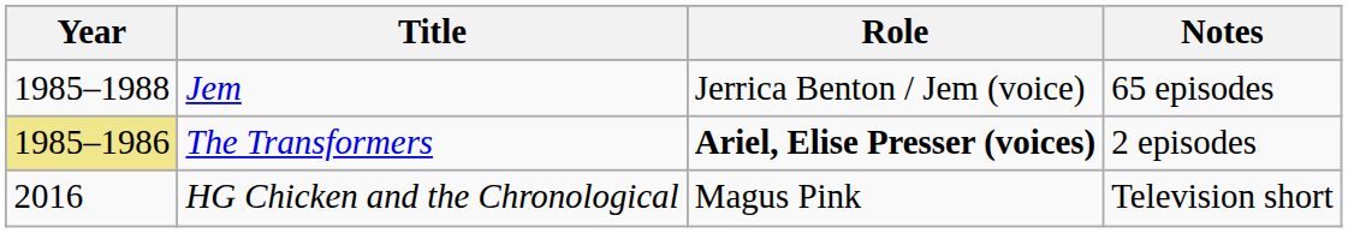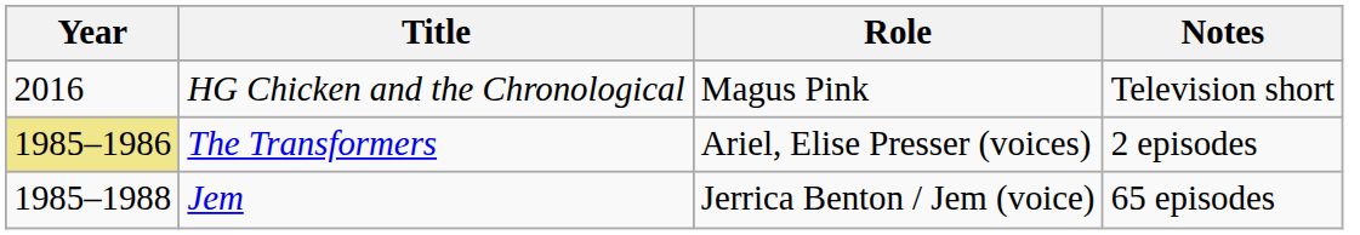rows swapped: Jem <-> HG Chicken and the Chronological
The Transformers | Role: bold -> normal
